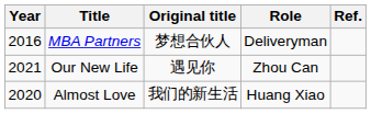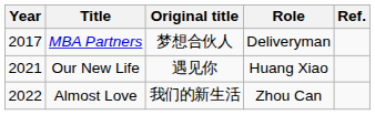MBA Partners | Year: 2016 -> 2017
Our New Life | Role: Zhou Can -> Huang Xiao
Almost Love | Year: 2020 -> 2022
Almost Love | Role: Huang Xiao -> Zhou Can
